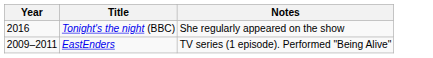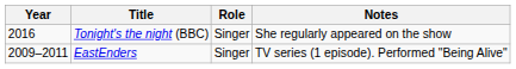+ column: Role | Singer | Singer
